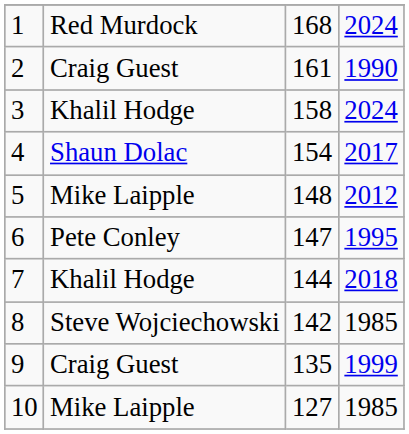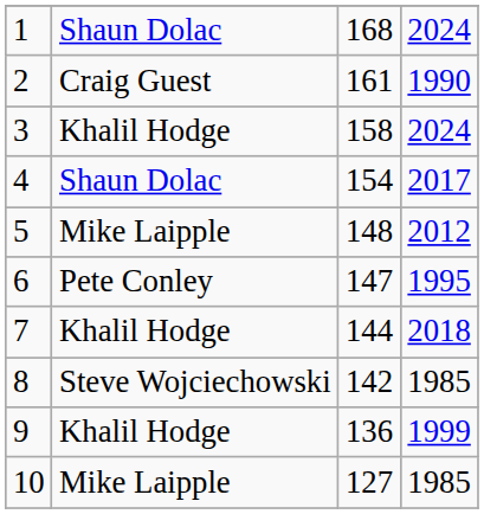1 | column 2: Red Murdock -> Shaun Dolac
9 | column 2: Craig Guest -> Khalil Hodge
9 | column 3: 135 -> 136
